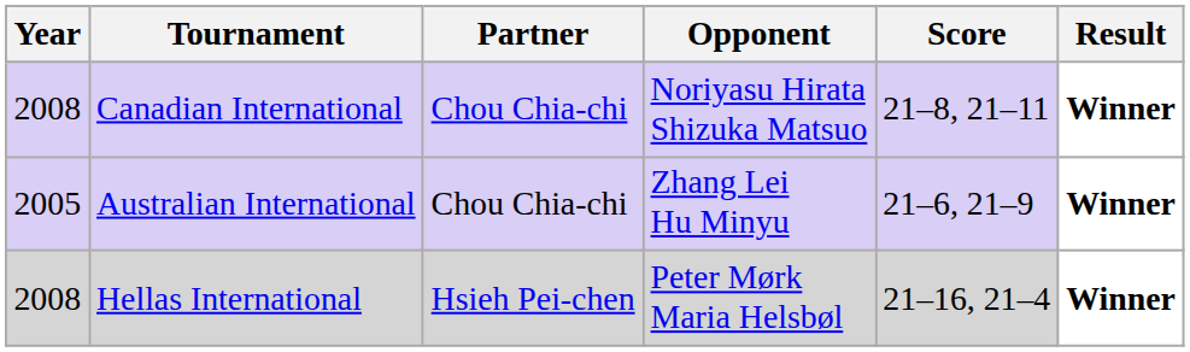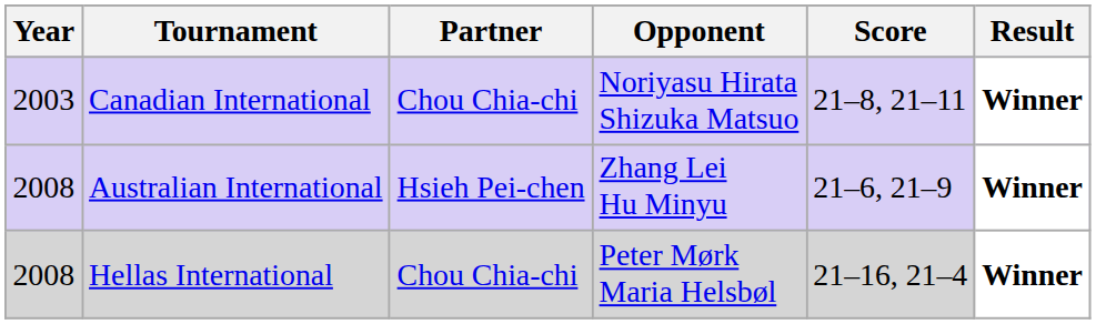Canadian International | Year: 2008 -> 2003
Australian International | Year: 2005 -> 2008
Australian International | Partner: Chou Chia-chi -> Hsieh Pei-chen
Hellas International | Partner: Hsieh Pei-chen -> Chou Chia-chi
